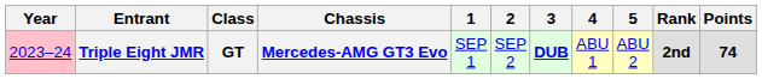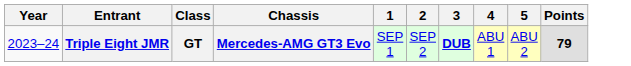- column: Rank | 2nd
Triple Eight JMR | Year: pink background -> no background
Triple Eight JMR | Points: 74 -> 79
